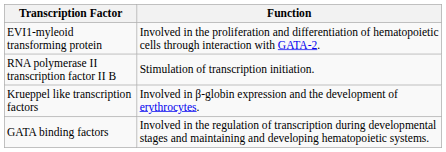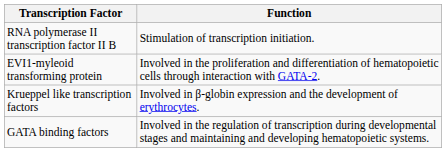rows swapped: RNA polymerase II transcription factor II B <-> EVI1-myleoid transforming protein
